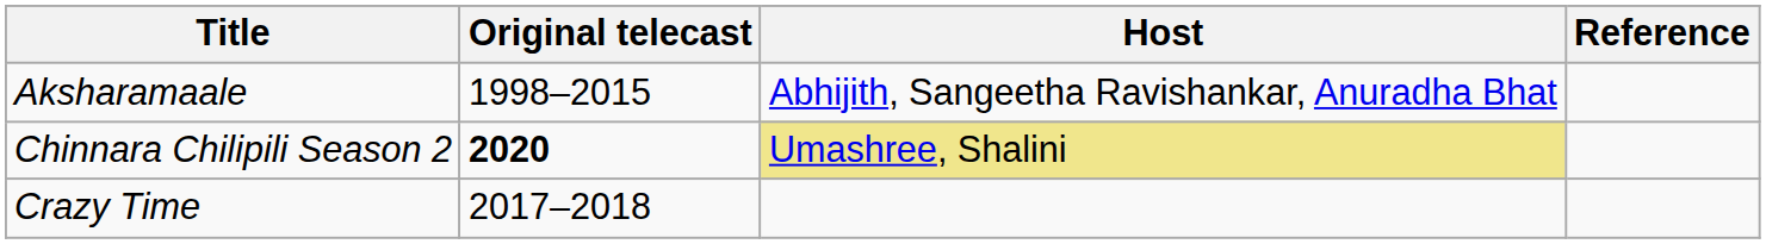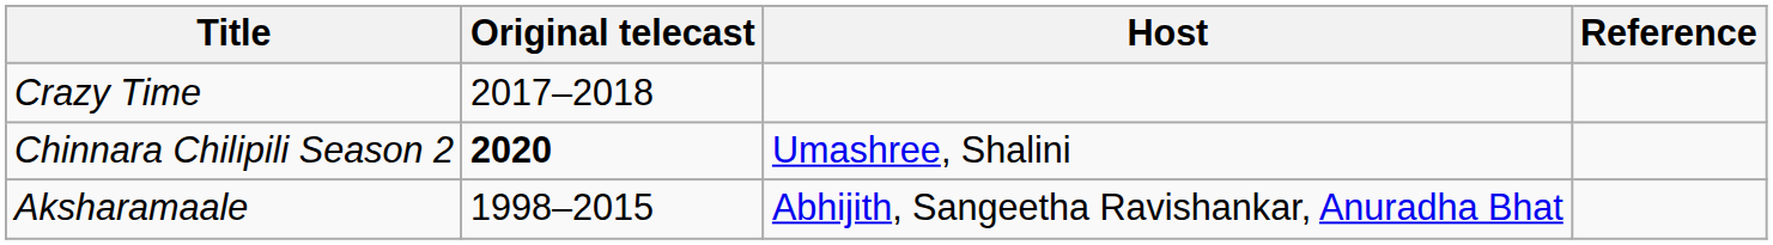rows swapped: Aksharamaale <-> Crazy Time
Chinnara Chilipili Season 2 | Host: khaki background -> no background
